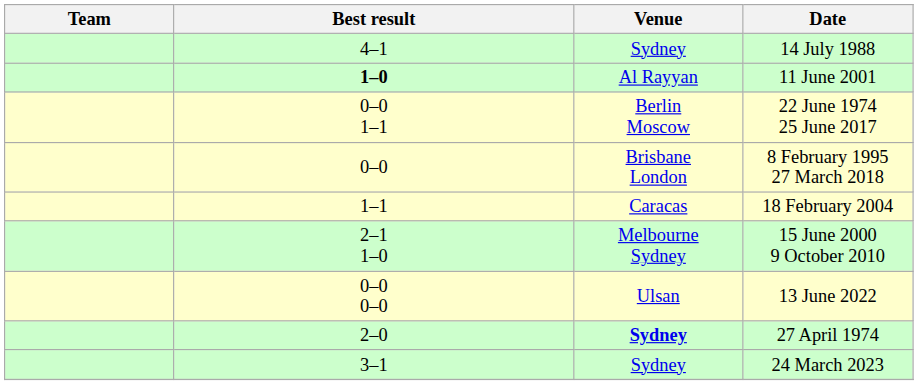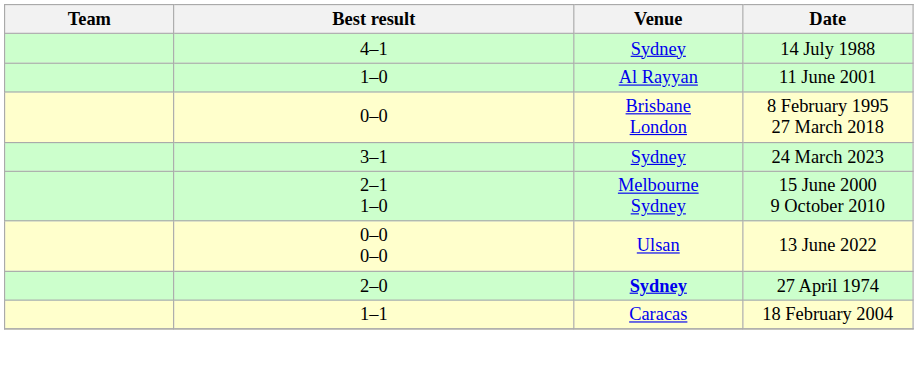11 June 2001 | Best result: bold -> normal
- row: 0–0 1–1 | Berlin Moscow | 22 June 1974 25 June 2017
rows swapped: 24 March 2023 <-> 18 February 2004
